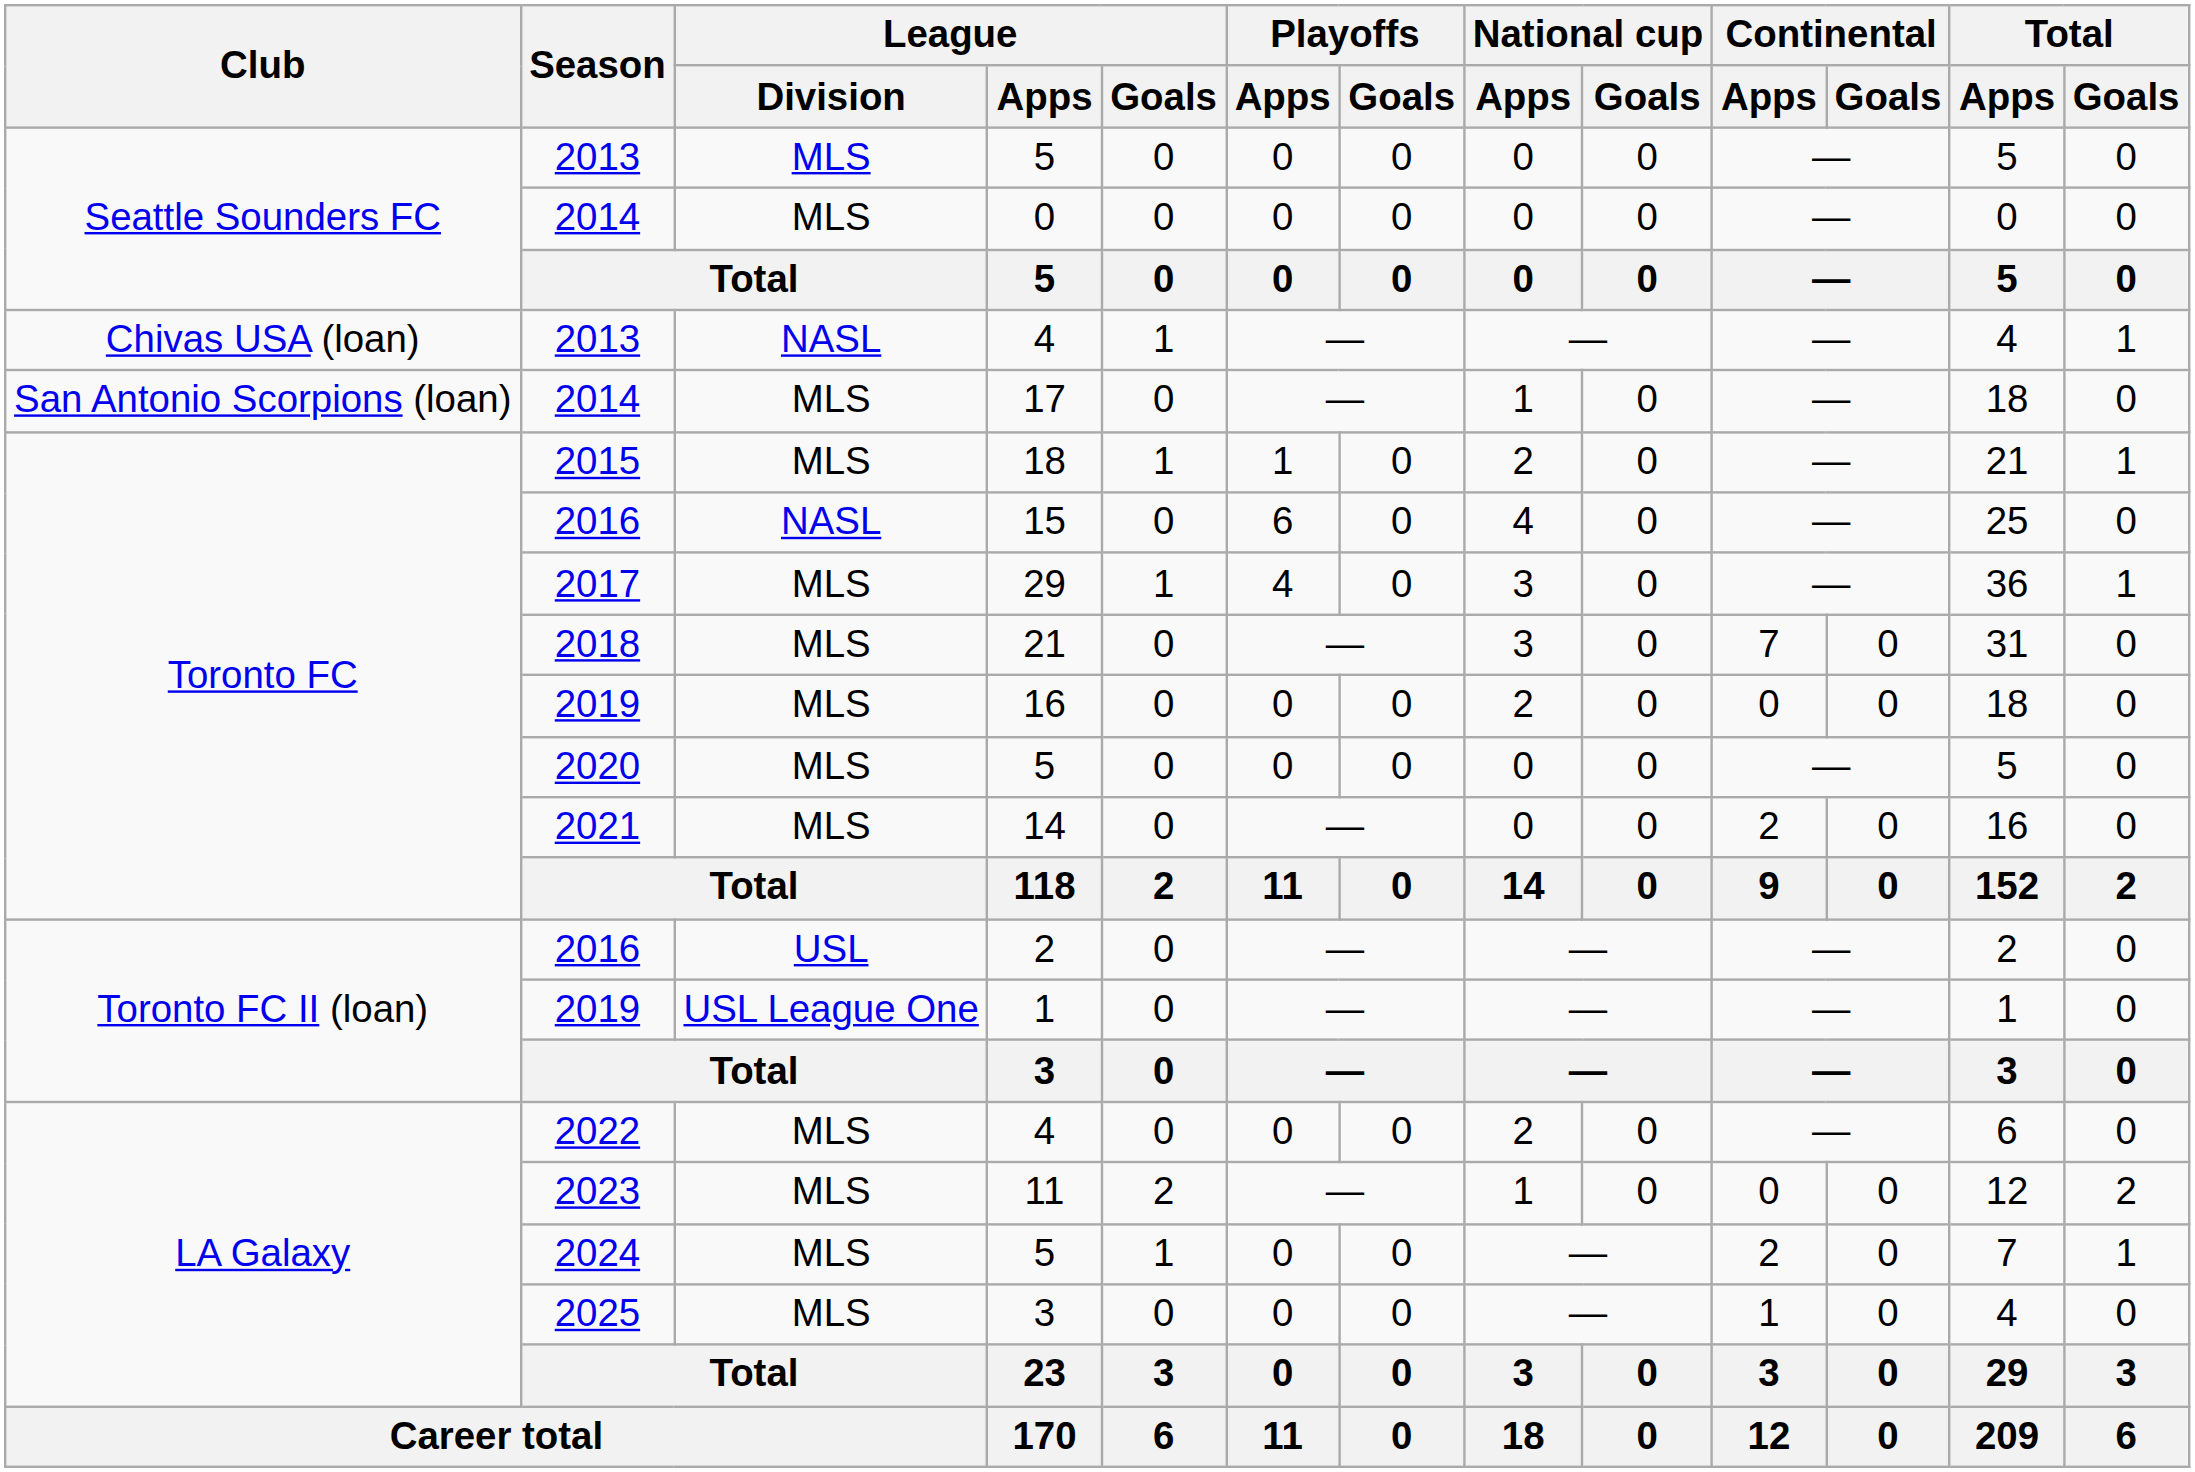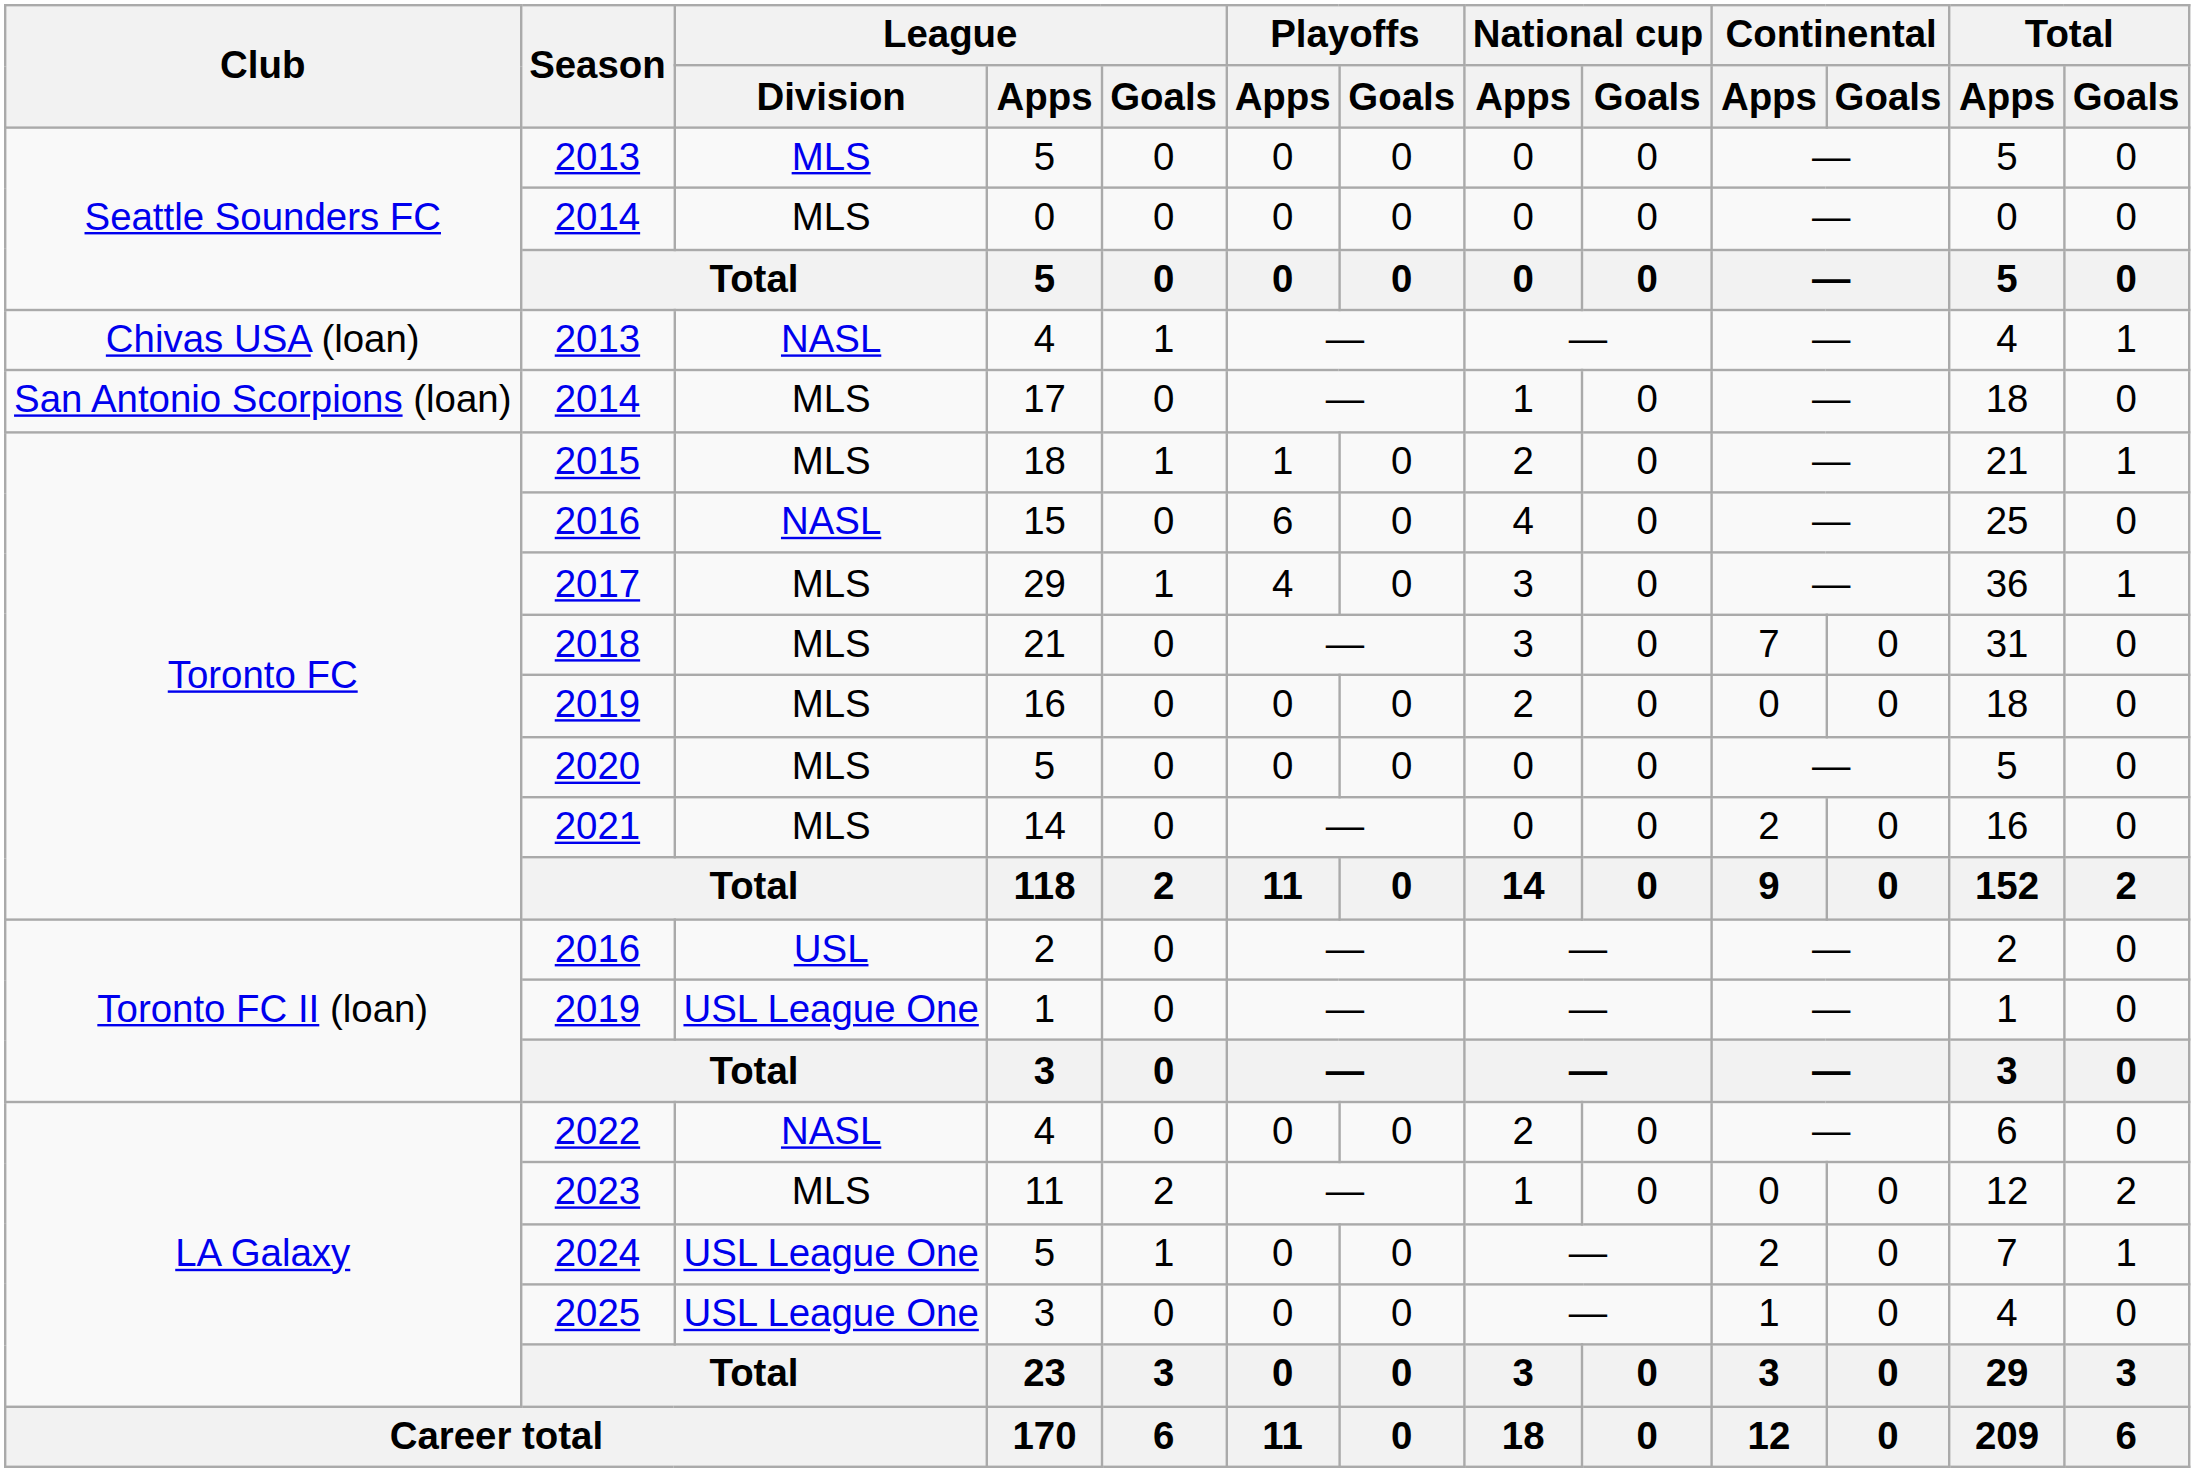2022 / 4 | League / Division: MLS -> NASL
2024 / 5 | League / Division: MLS -> USL League One
2025 / 3 | League / Division: MLS -> USL League One
